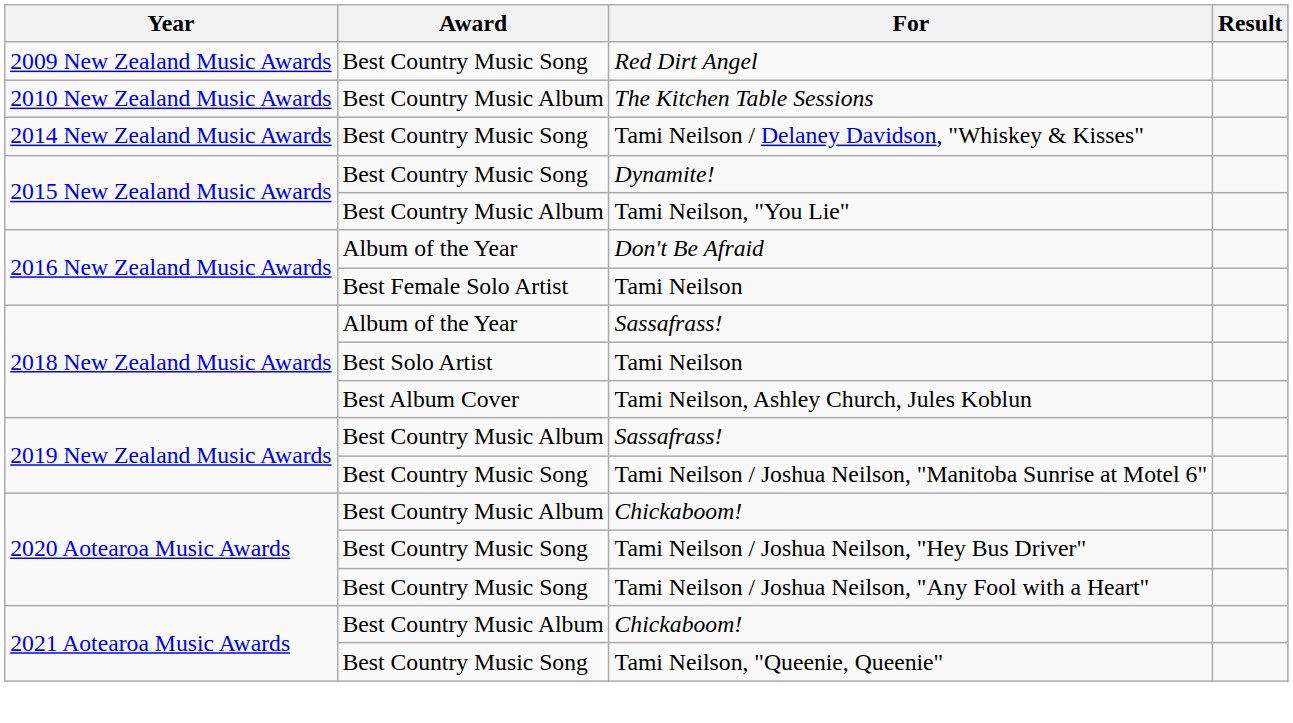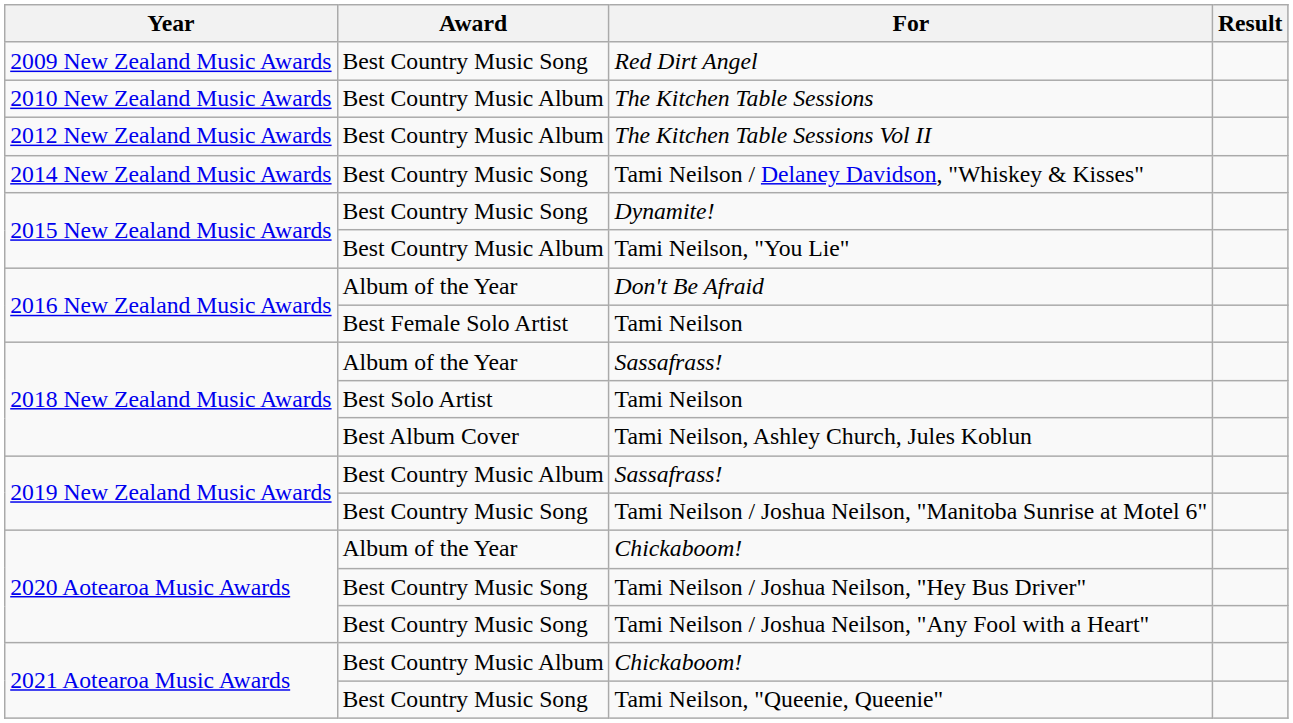+ row: 2012 New Zealand Music Awards | Best Country Music Album | The Kitchen Table Sessions Vol II
2020 Aotearoa Music Awards / Chickaboom! | Award: Best Country Music Album -> Album of the Year
